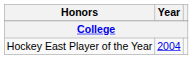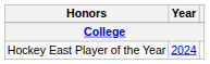Hockey East Player of the Year | Year: 2004 -> 2024
